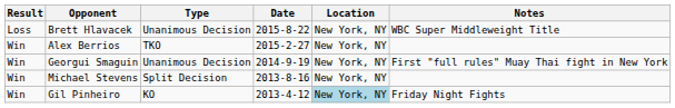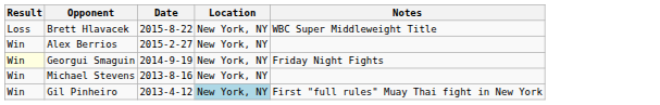- column: Type | Unanimous Decision | TKO | Unanimous Decision | Split Decision | KO
Georgui Smaguin | Result: no background -> lightyellow background
Georgui Smaguin | Notes: First "full rules" Muay Thai fight in New York -> Friday Night Fights
Gil Pinheiro | Notes: Friday Night Fights -> First "full rules" Muay Thai fight in New York
